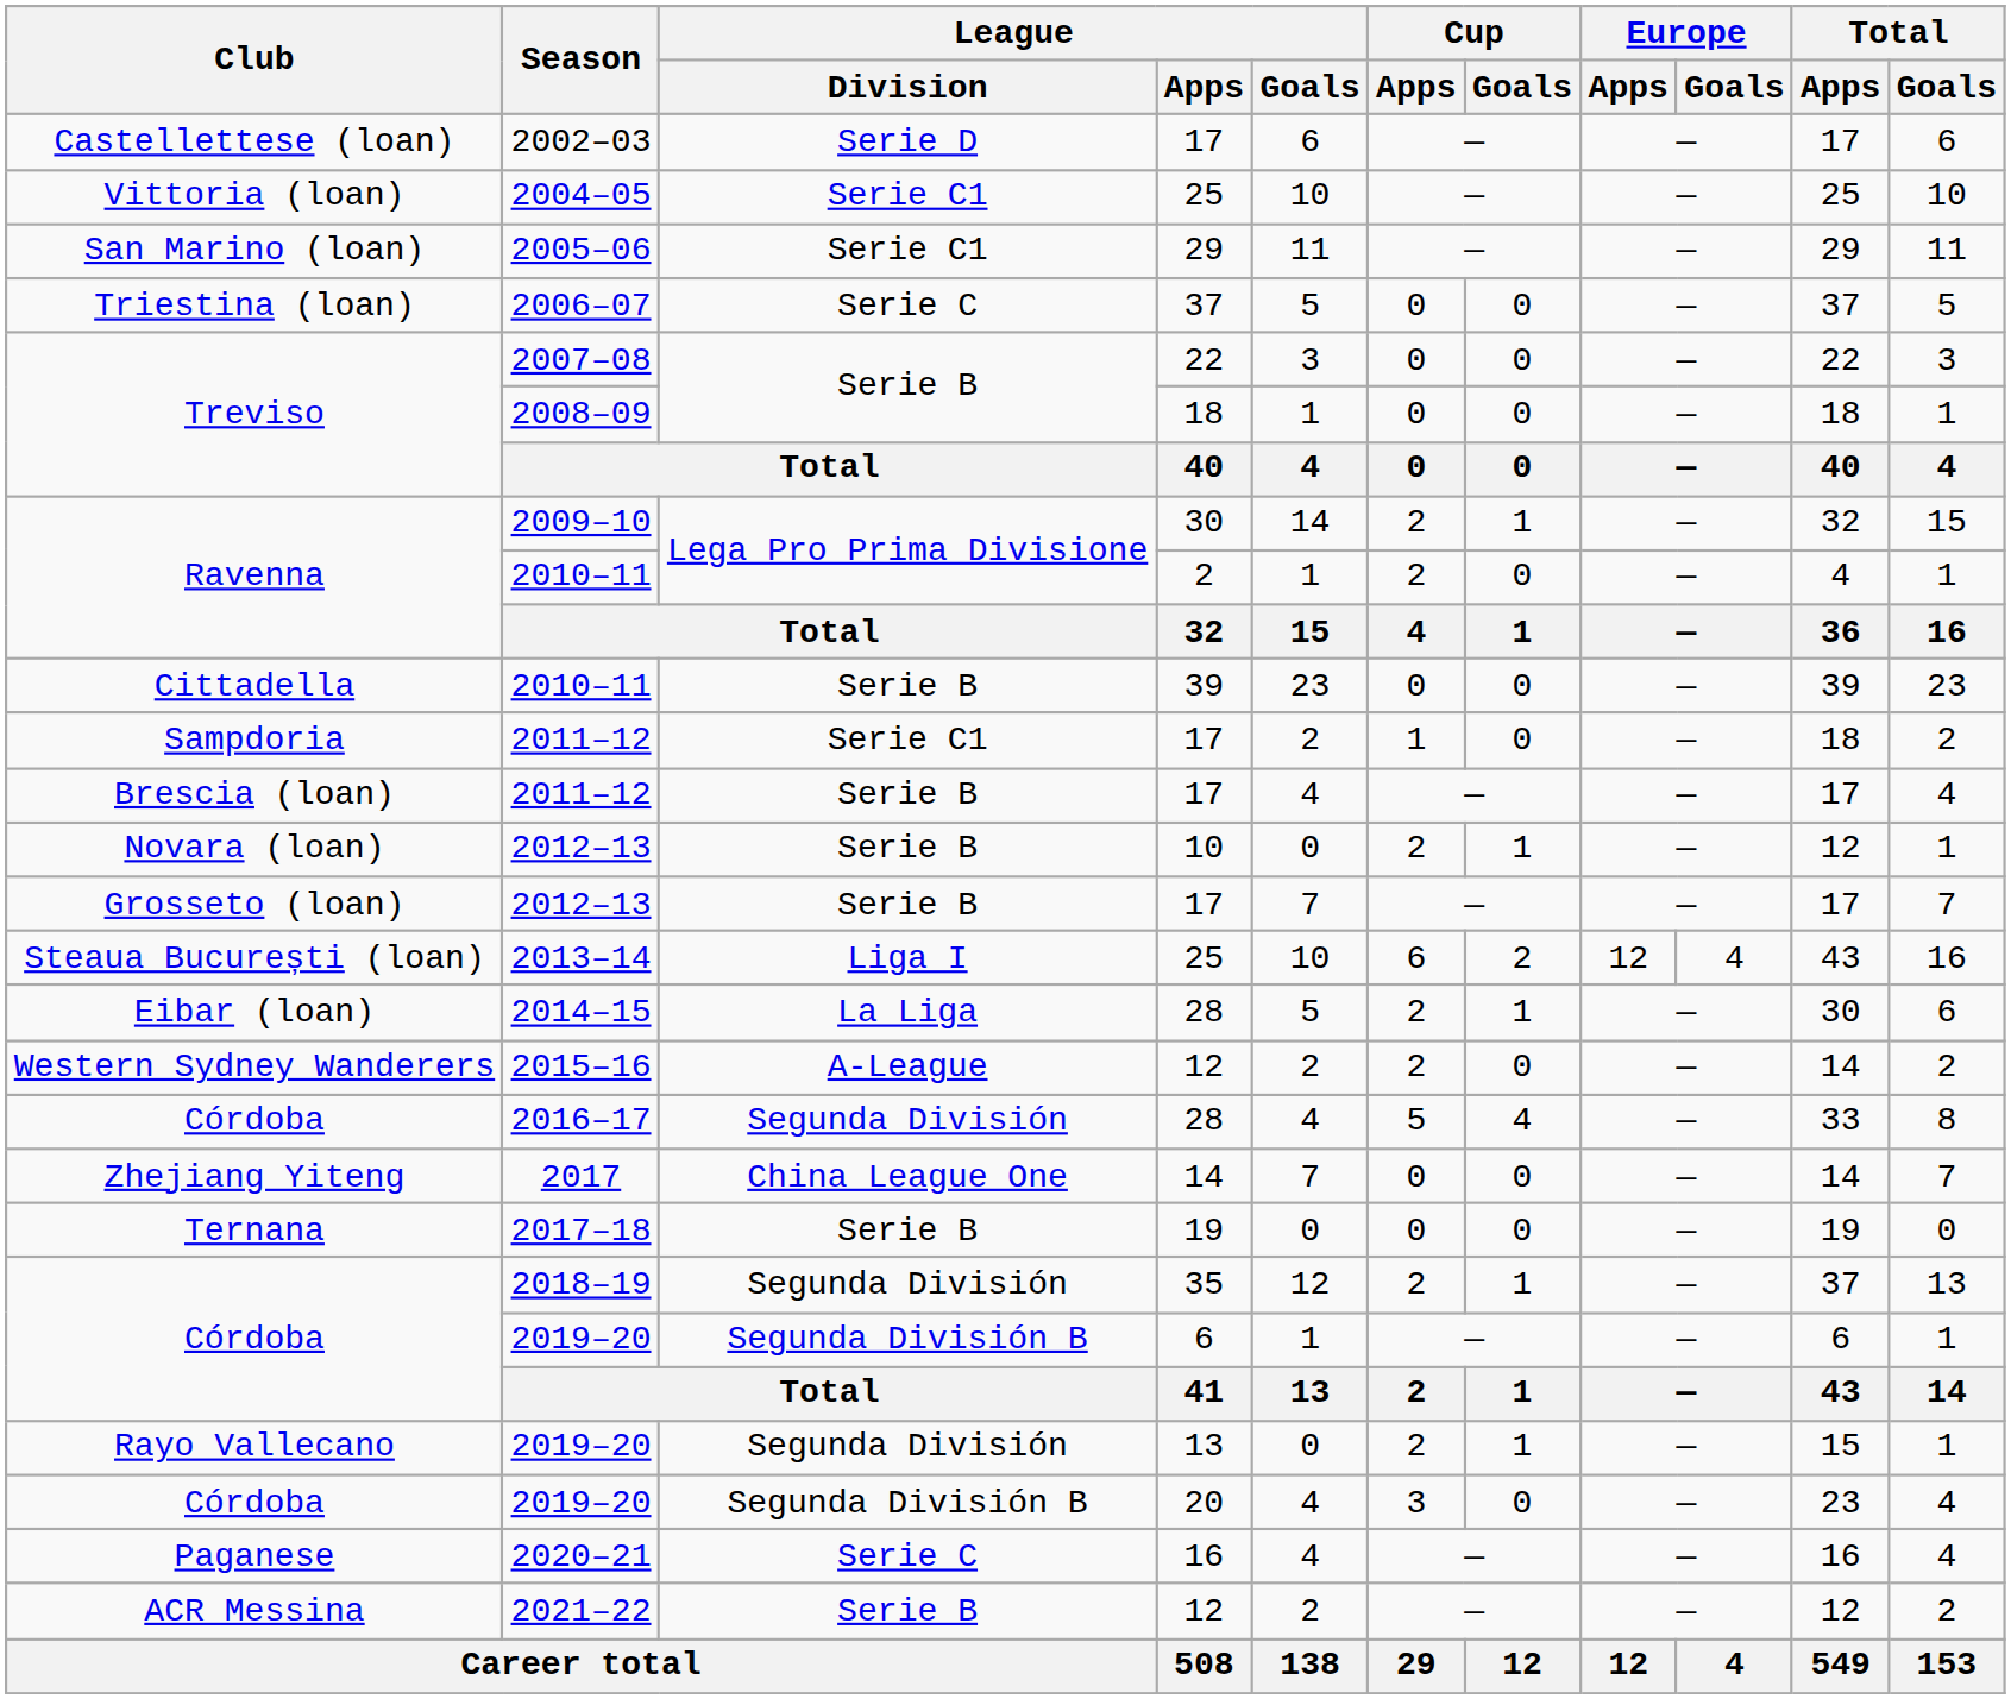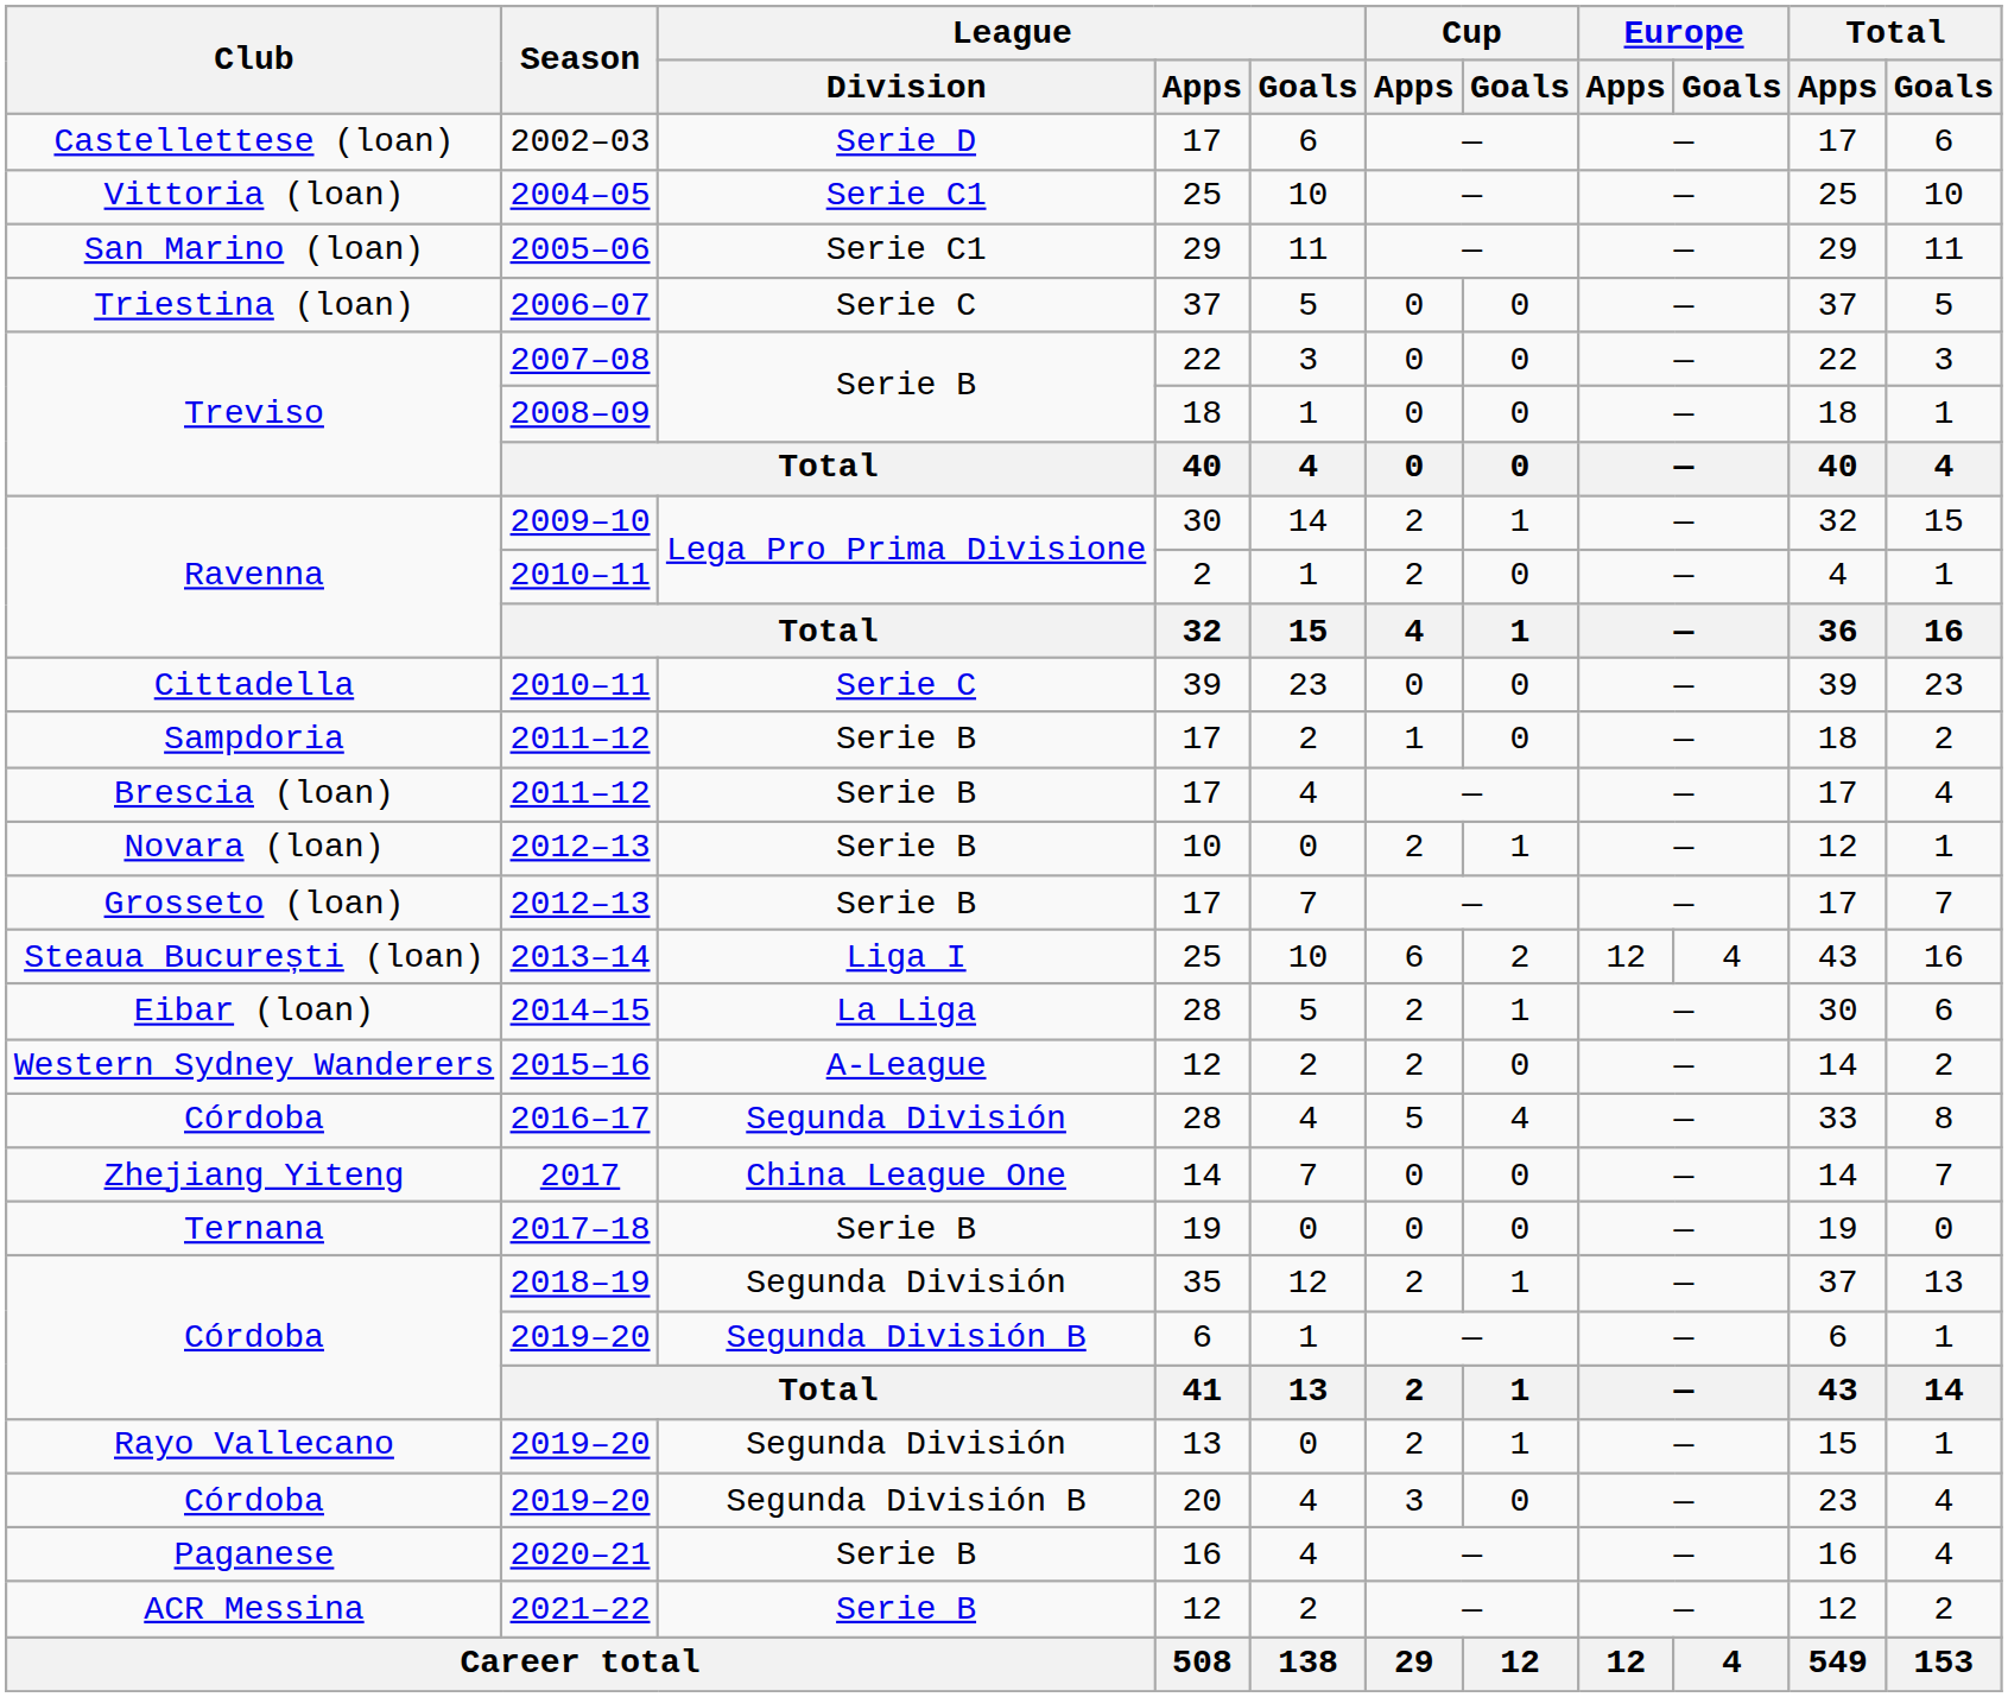Cittadella | League / Division: Serie B -> Serie C
Sampdoria | League / Division: Serie C1 -> Serie B
Paganese | League / Division: Serie C -> Serie B
